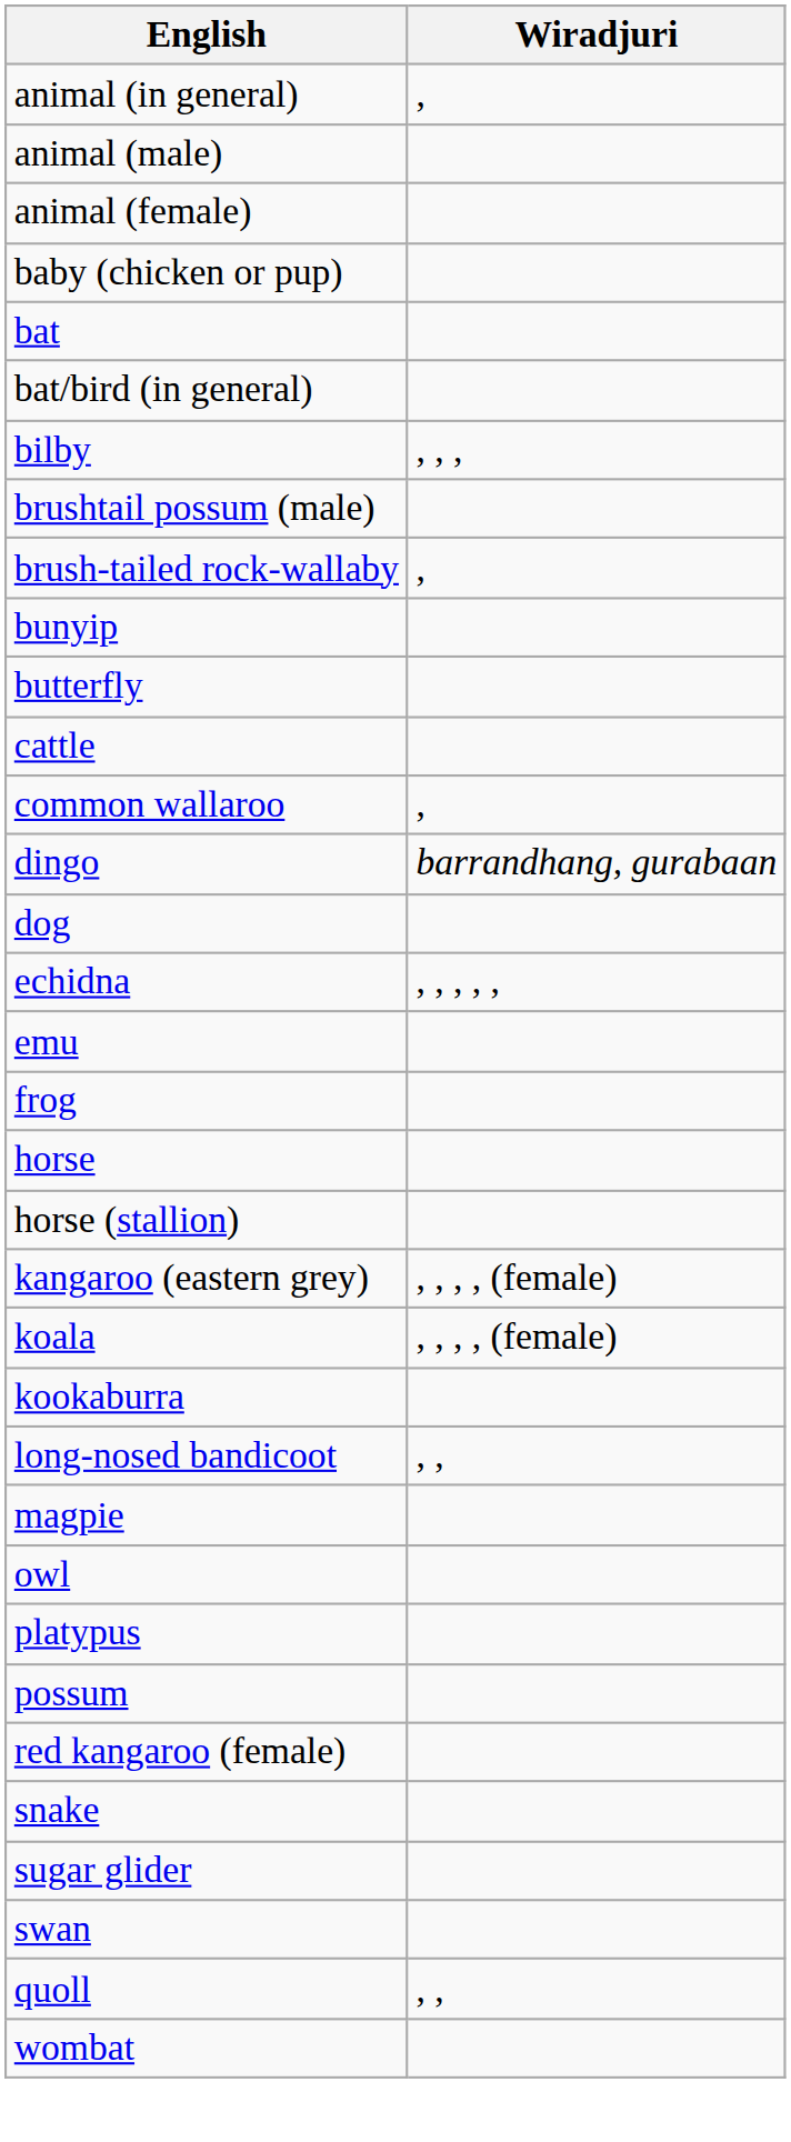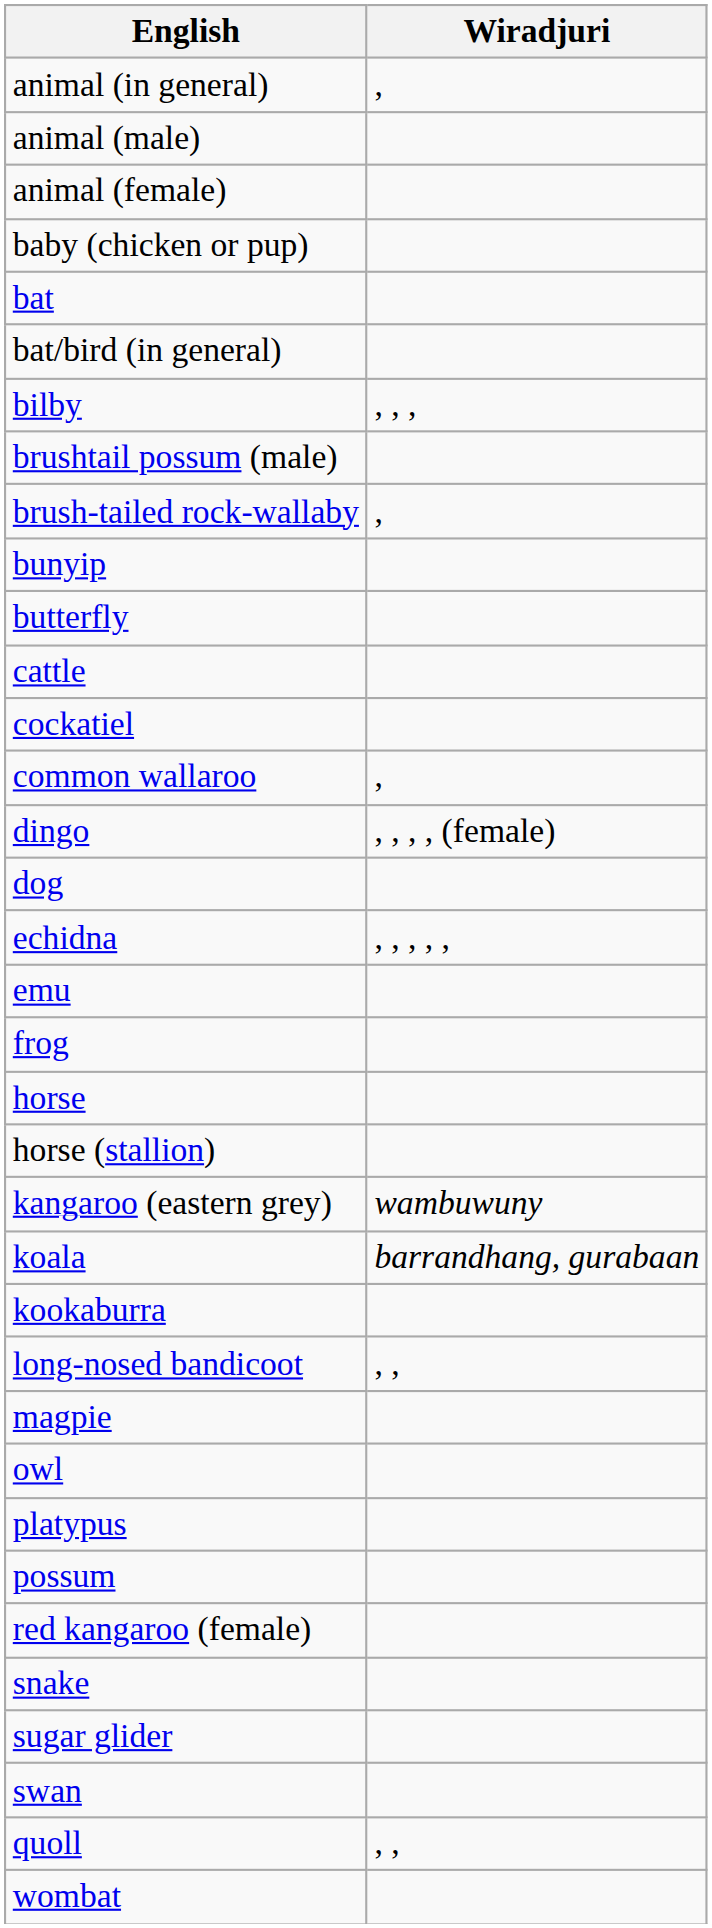+ row: cockatiel
dingo | Wiradjuri: barrandhang, gurabaan -> , , , , (female)
kangaroo (eastern grey) | Wiradjuri: , , , , (female) -> wambuwuny
koala | Wiradjuri: , , , , (female) -> barrandhang, gurabaan
